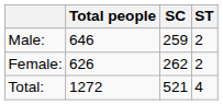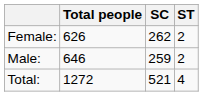rows swapped: Male: <-> Female:
